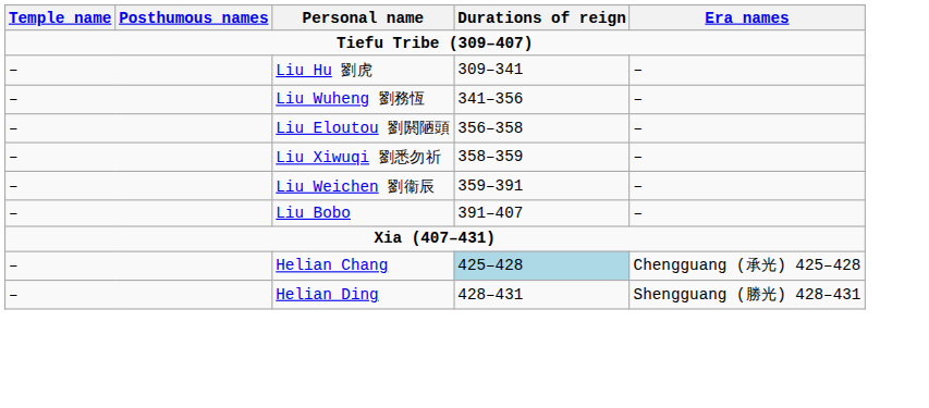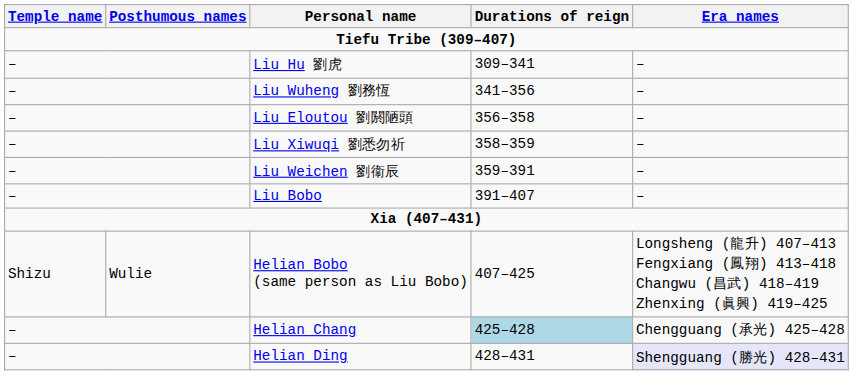+ row: Shizu | Wulie | Helian Bobo (same person as Liu Bobo) | 407–425 | Longsheng (龍升) 407–413 Fengxiang (鳳翔) 413–418 Changwu (昌武) 418–419 Zhenxing (眞興) 419–425
Helian Ding | Era names: no background -> lavender background
